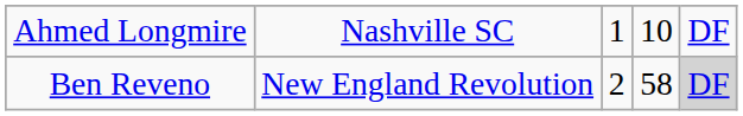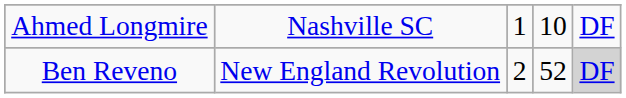Ben Reveno | column 4: 58 -> 52
